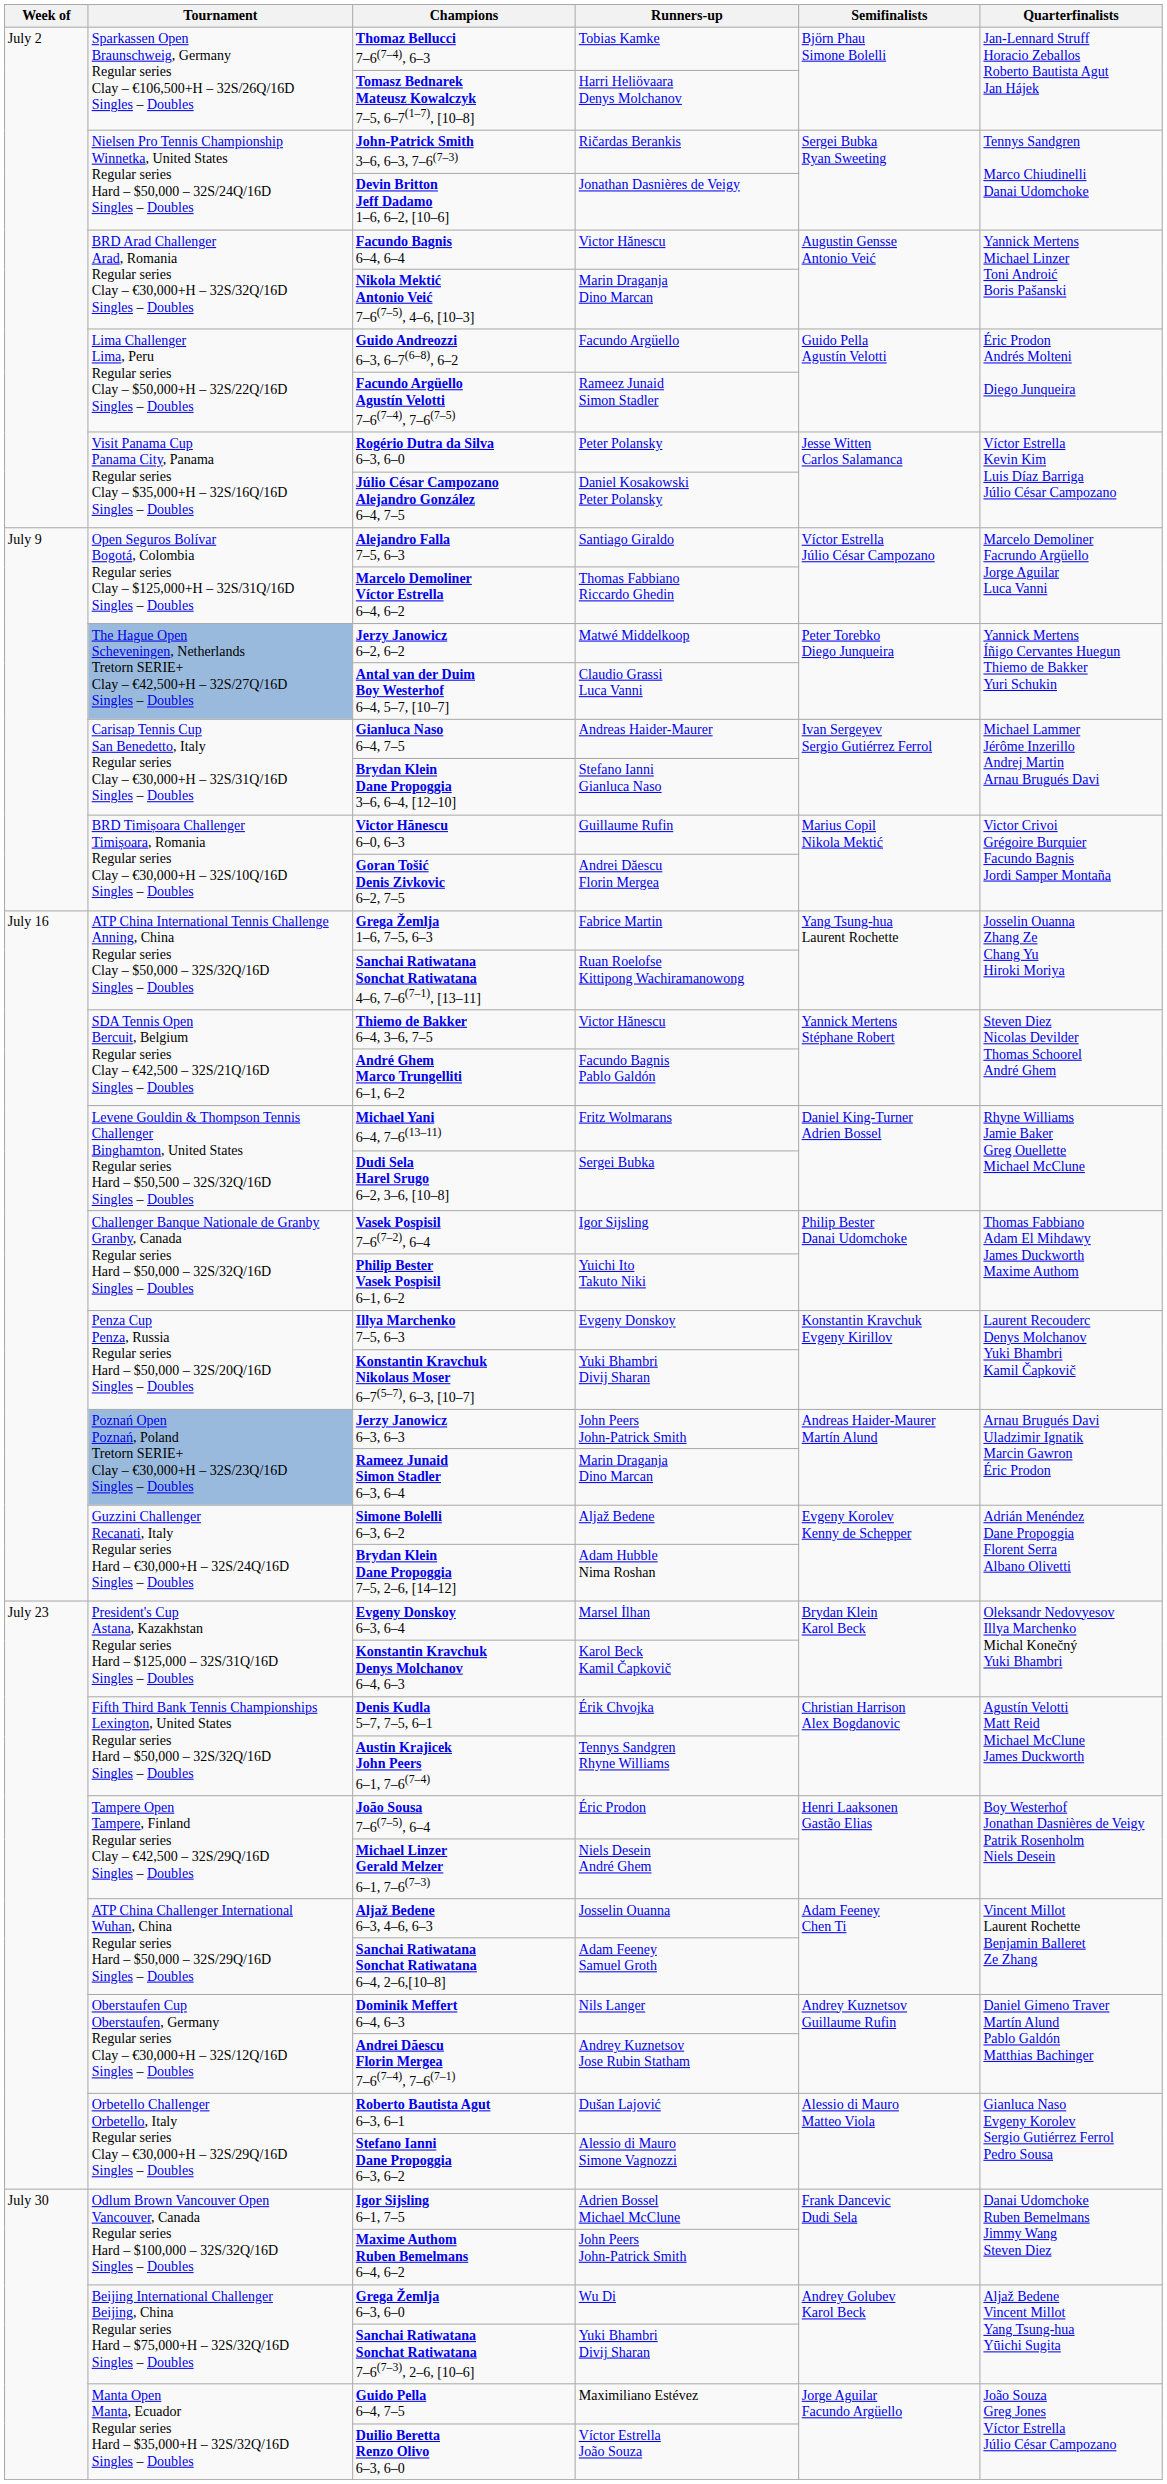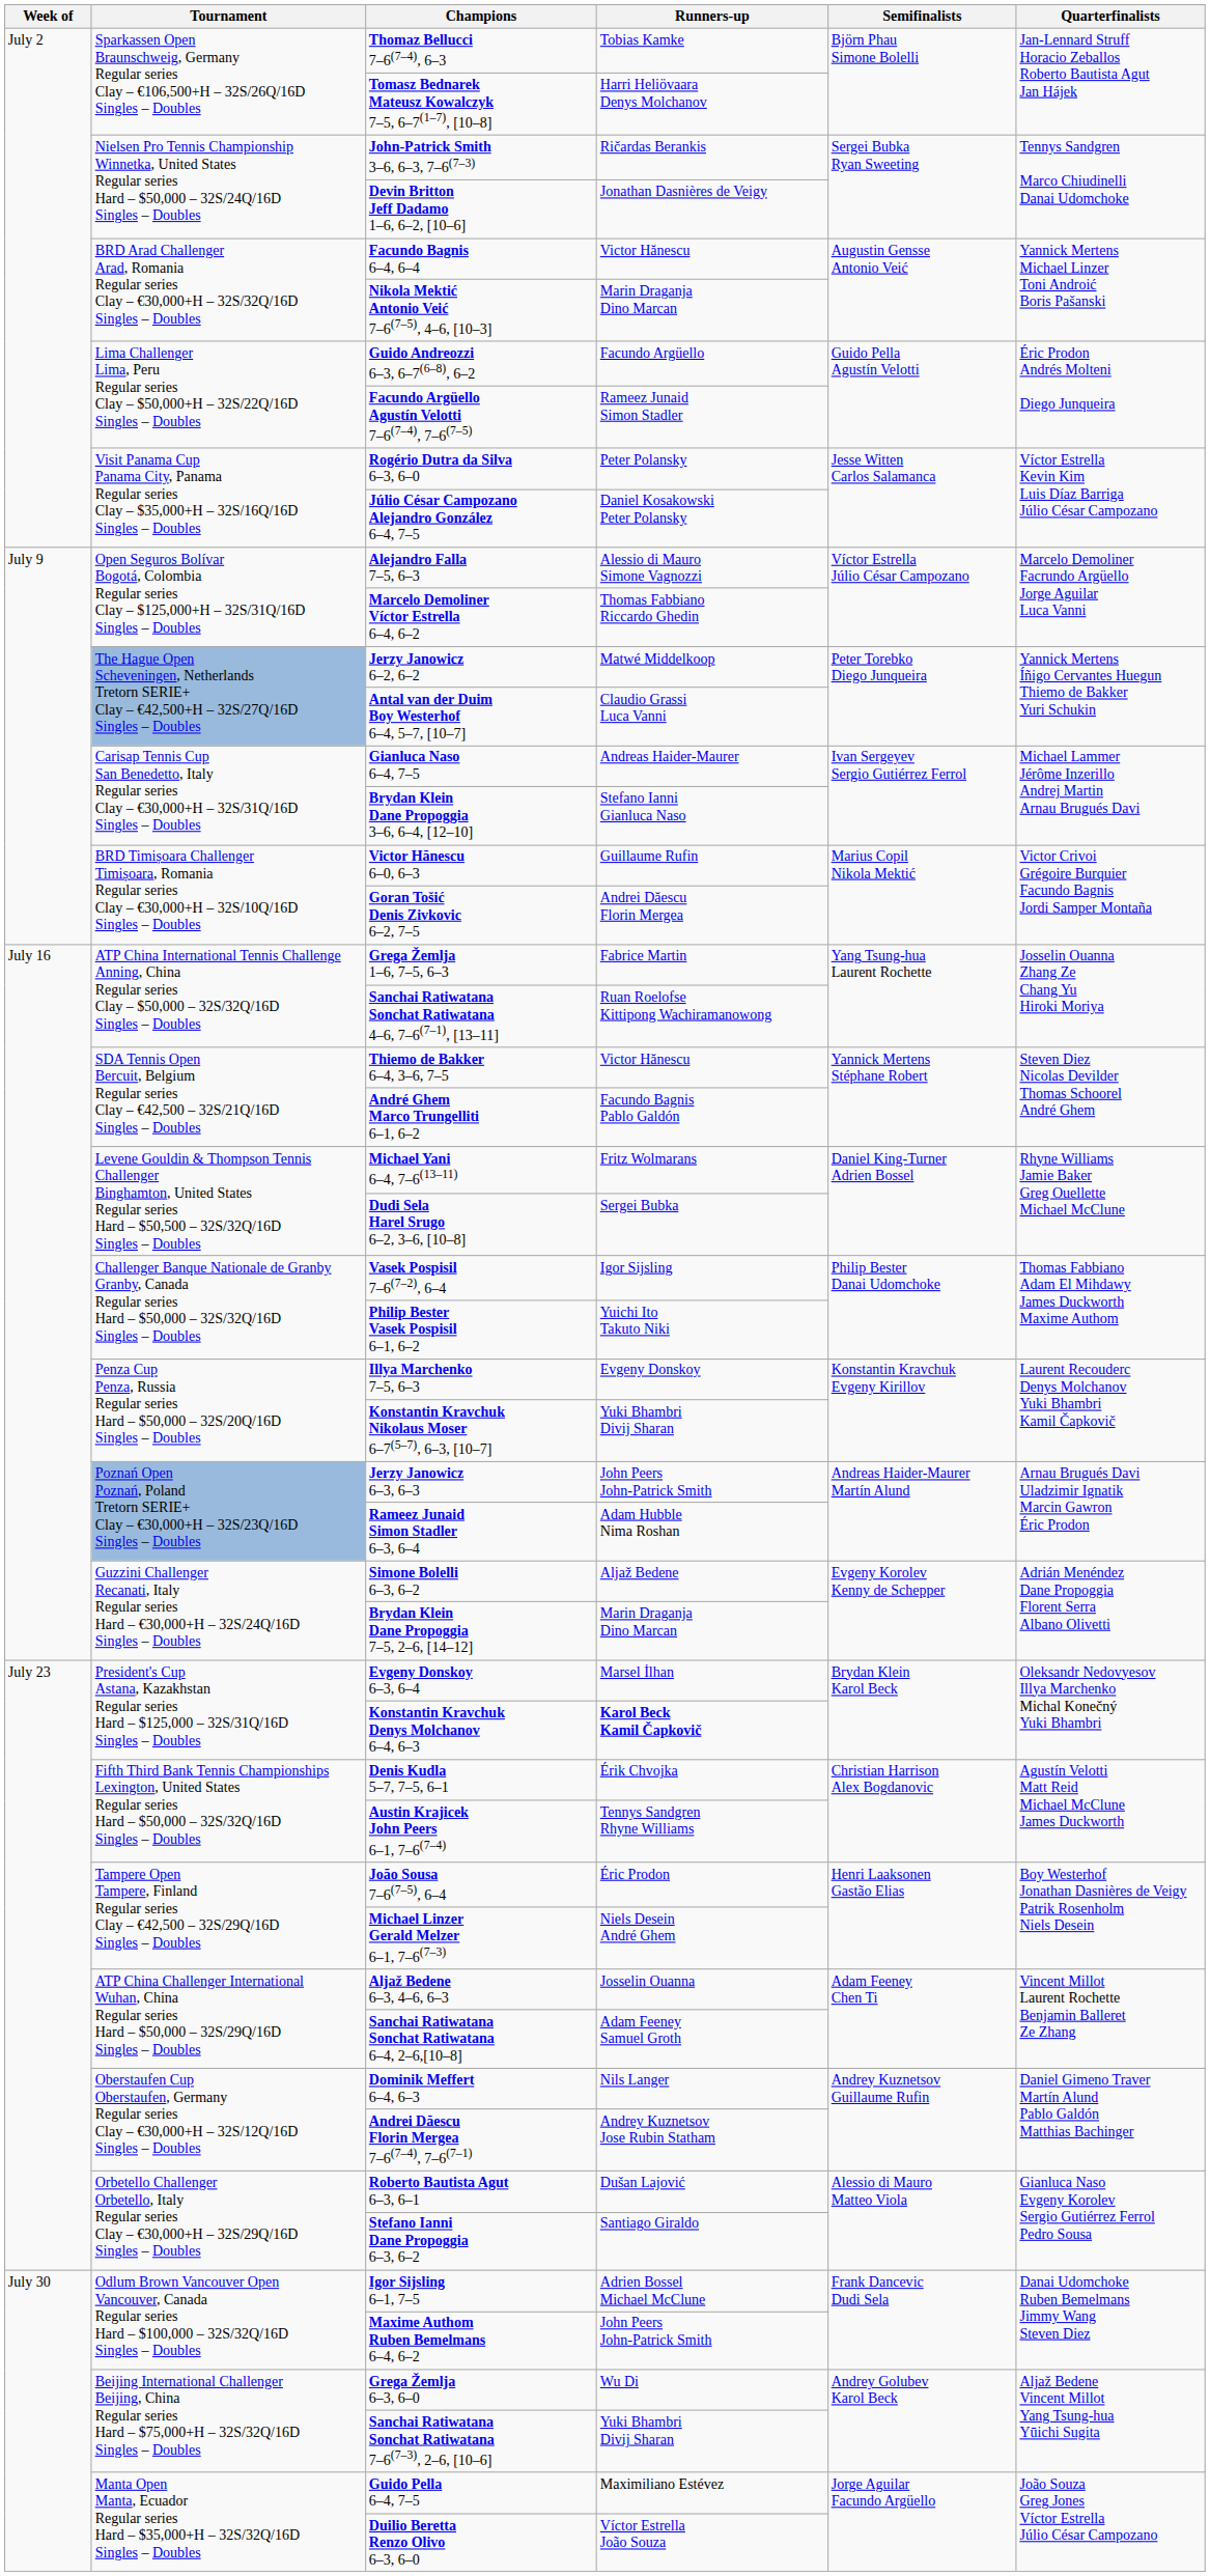Alejandro Falla 7–5, 6–3 | Runners-up: Santiago Giraldo -> Alessio di Mauro Simone Vagnozzi
Rameez Junaid Simon Stadler 6–3, 6–4 | Runners-up: Marin Draganja Dino Marcan -> Adam Hubble Nima Roshan
Brydan Klein Dane Propoggia 7–5, 2–6, [14–12] | Runners-up: Adam Hubble Nima Roshan -> Marin Draganja Dino Marcan
Konstantin Kravchuk Denys Molchanov 6–4, 6–3 | Runners-up: normal -> bold
Stefano Ianni Dane Propoggia 6–3, 6–2 | Runners-up: Alessio di Mauro Simone Vagnozzi -> Santiago Giraldo
